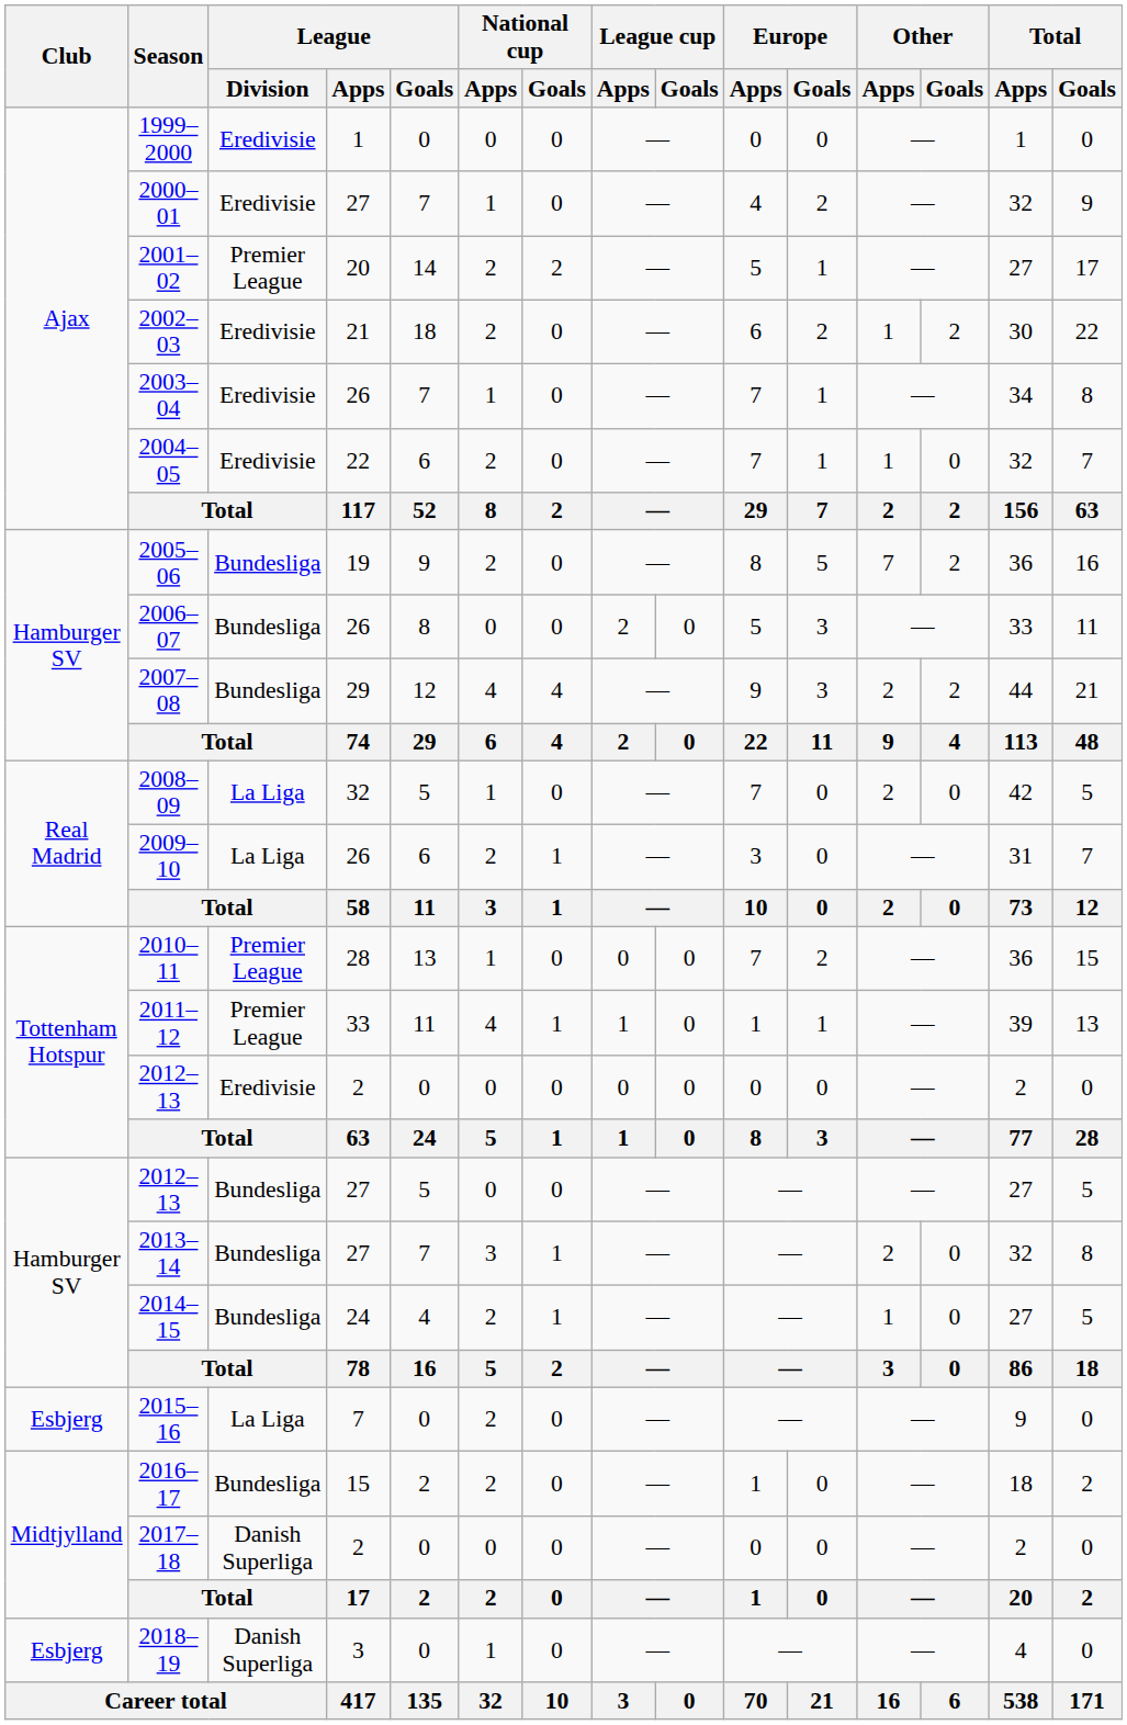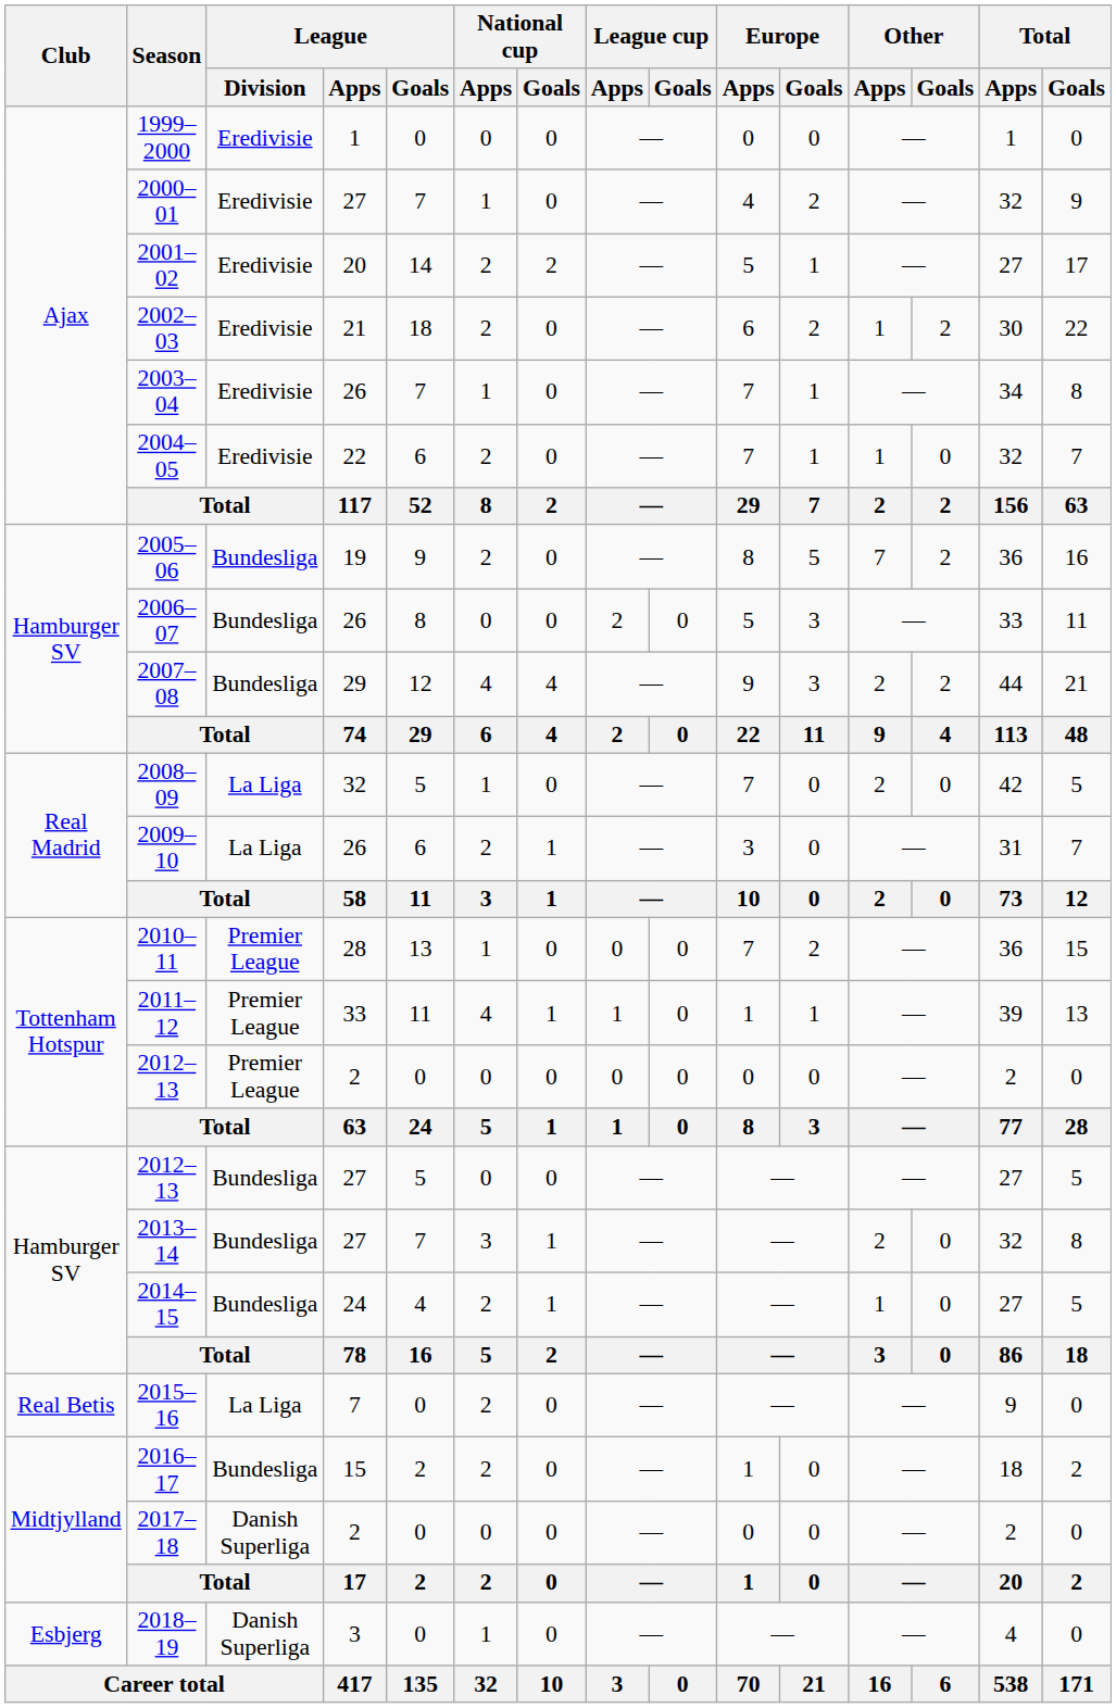2001–02 | League / Division: Premier League -> Eredivisie
2012–13 / 2 | League / Division: Eredivisie -> Premier League
2015–16 | Club: Esbjerg -> Real Betis
